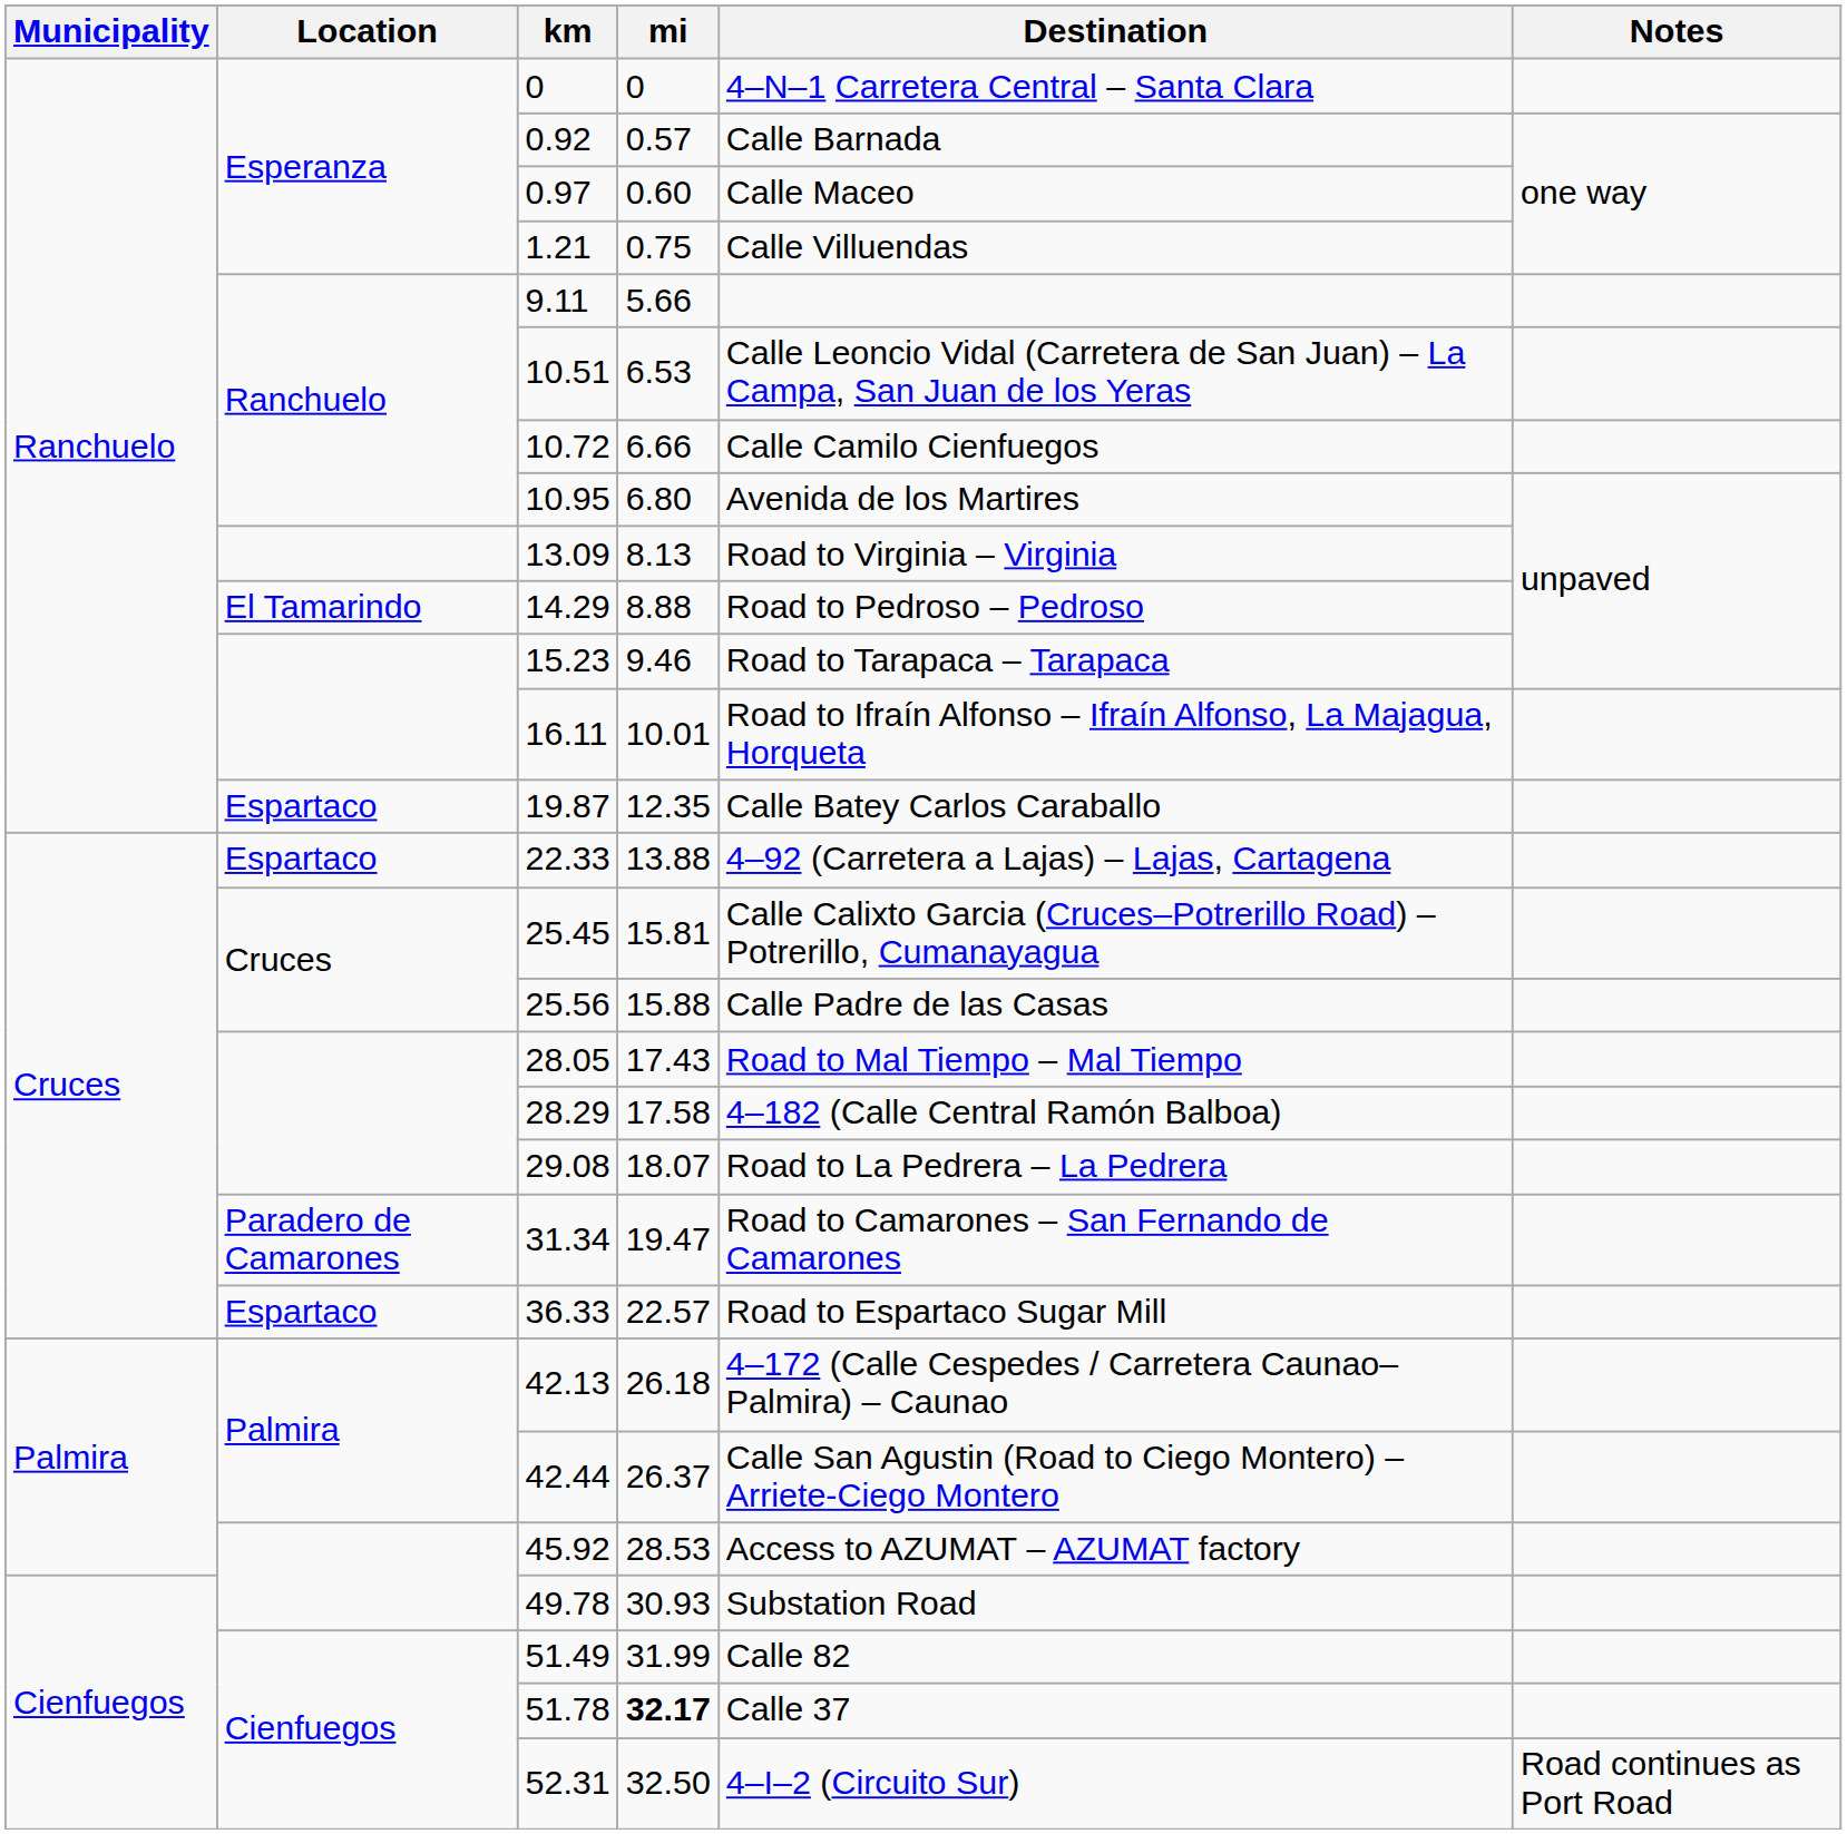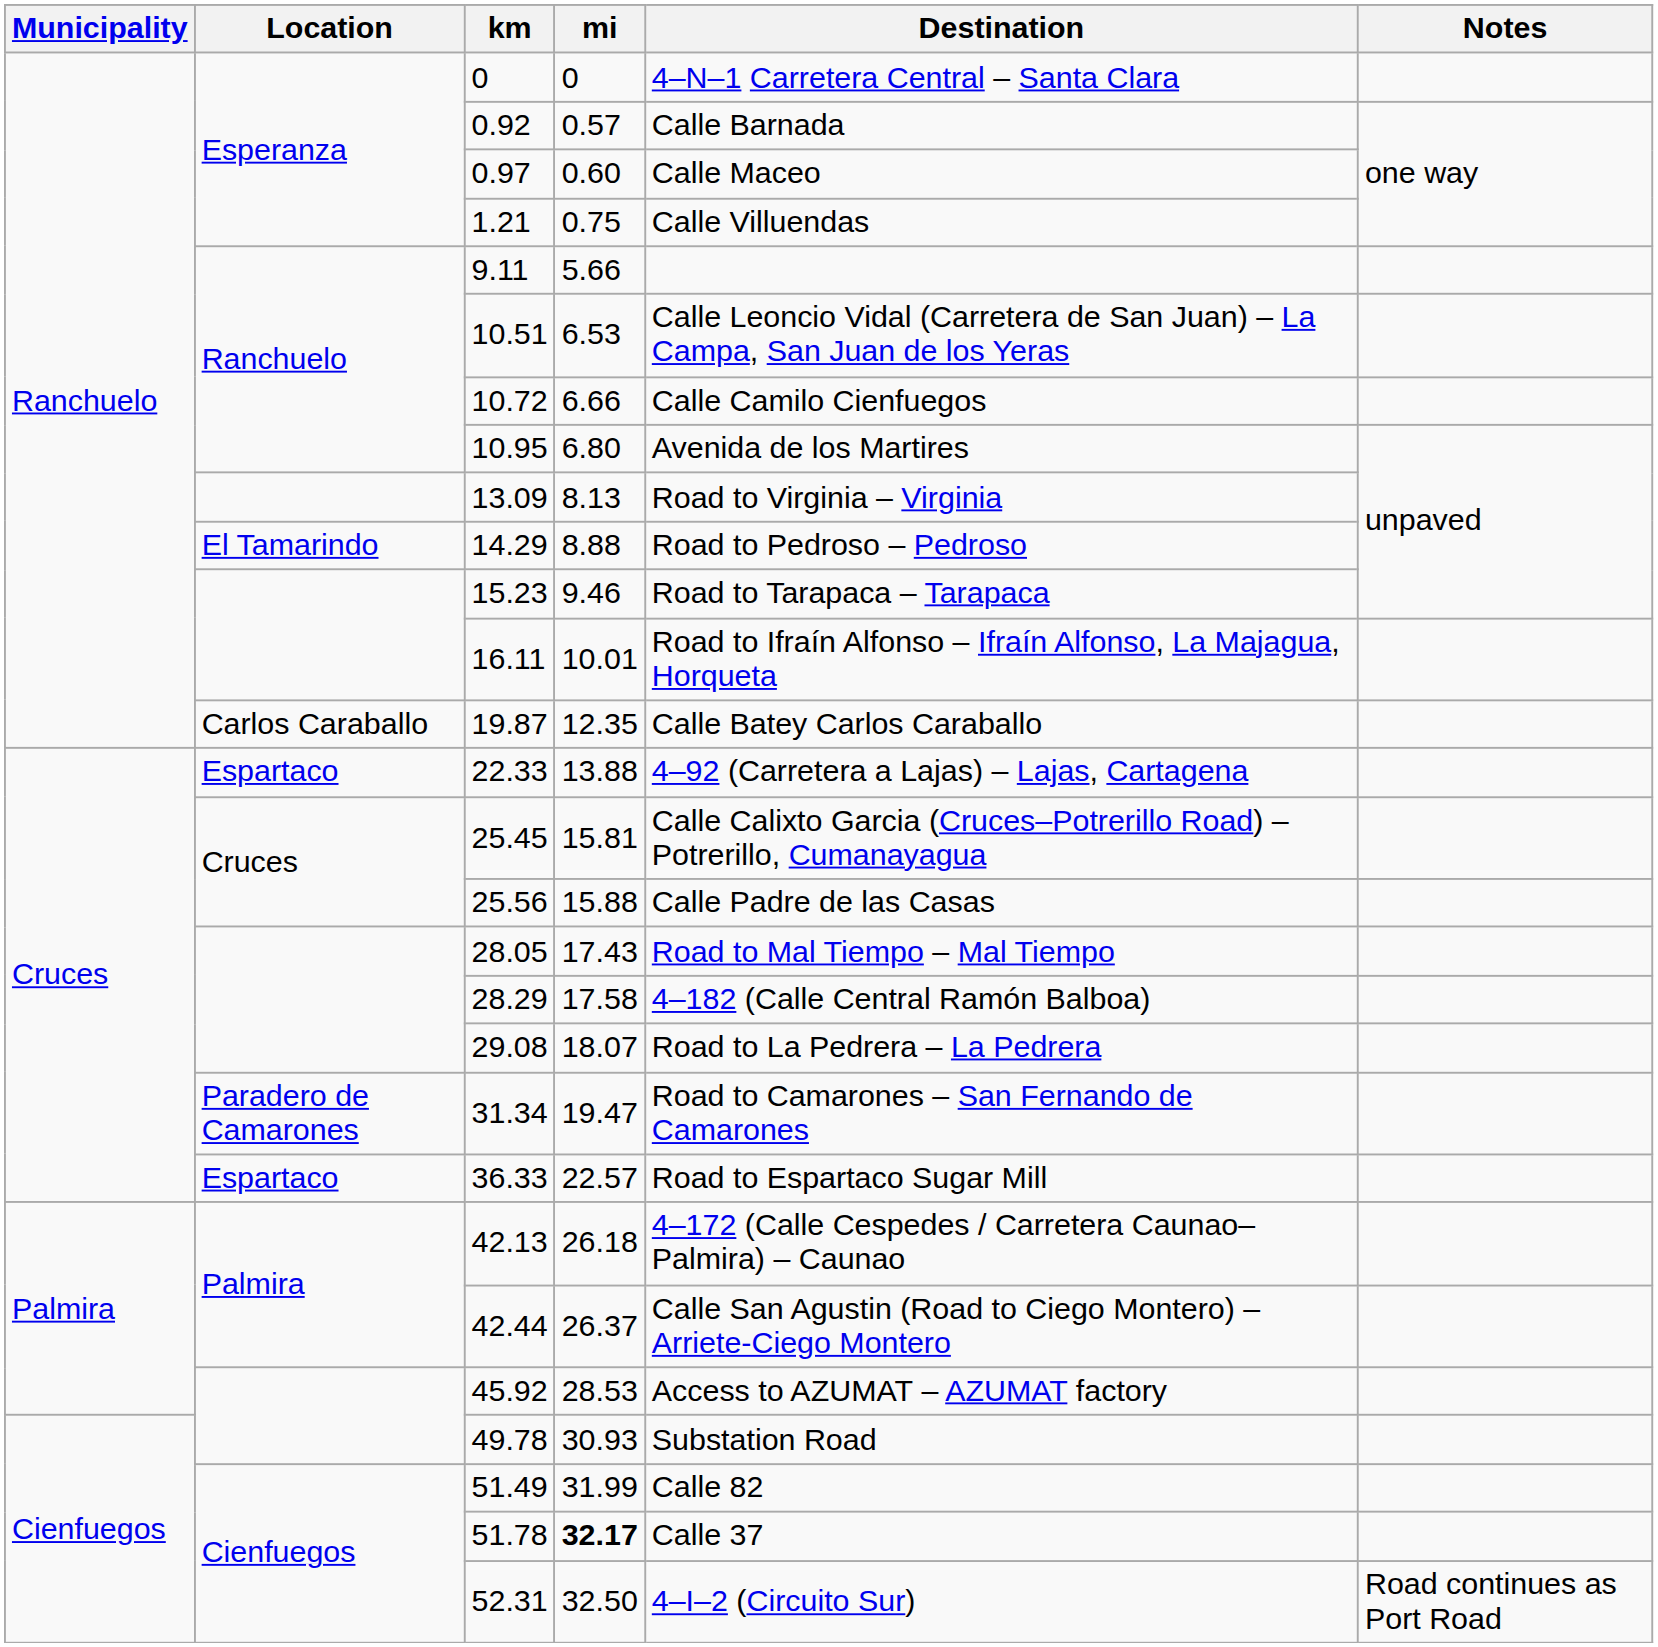19.87 | Location: Espartaco -> Carlos Caraballo
